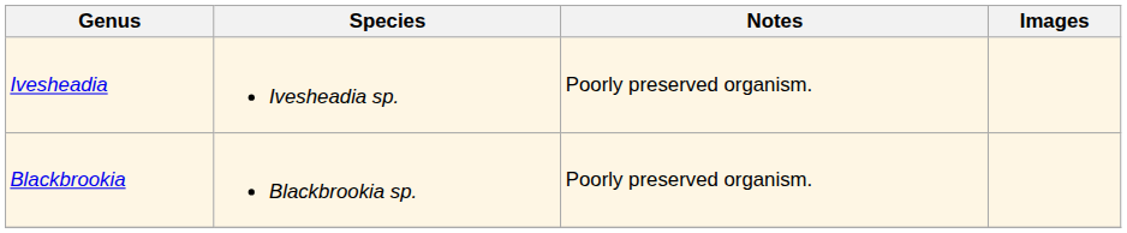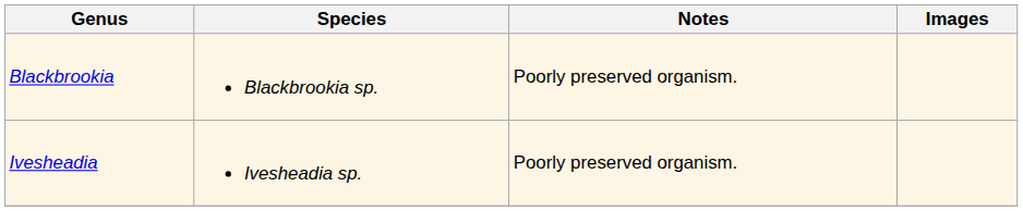rows swapped: Ivesheadia <-> Blackbrookia
